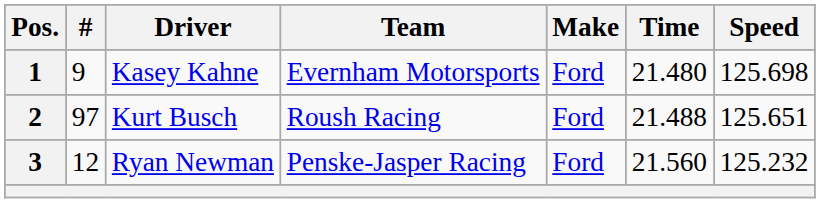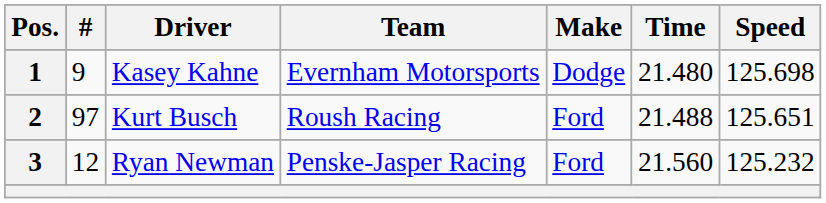1 | Make: Ford -> Dodge
